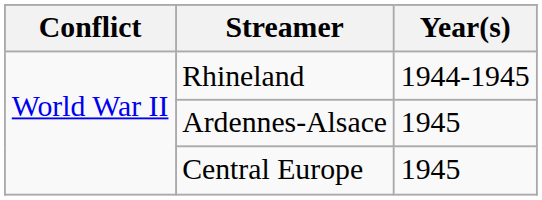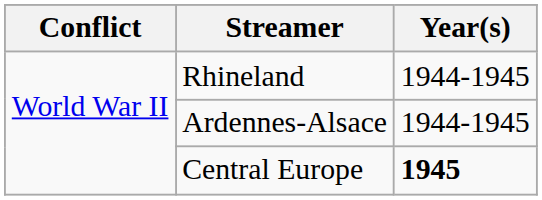Ardennes-Alsace | Year(s): 1945 -> 1944-1945
Central Europe | Year(s): normal -> bold
